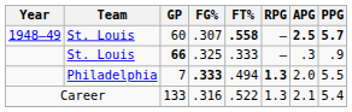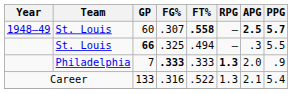66 | FT%: .333 -> .494
66 | PPG: .9 -> 5.5
7 | FT%: .494 -> .333
7 | PPG: 5.5 -> .9
